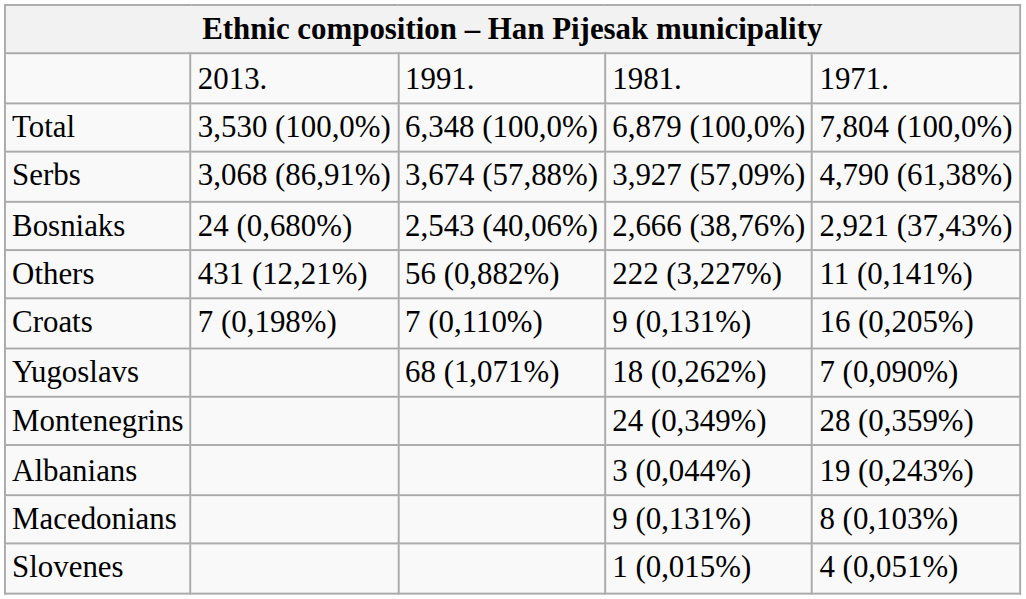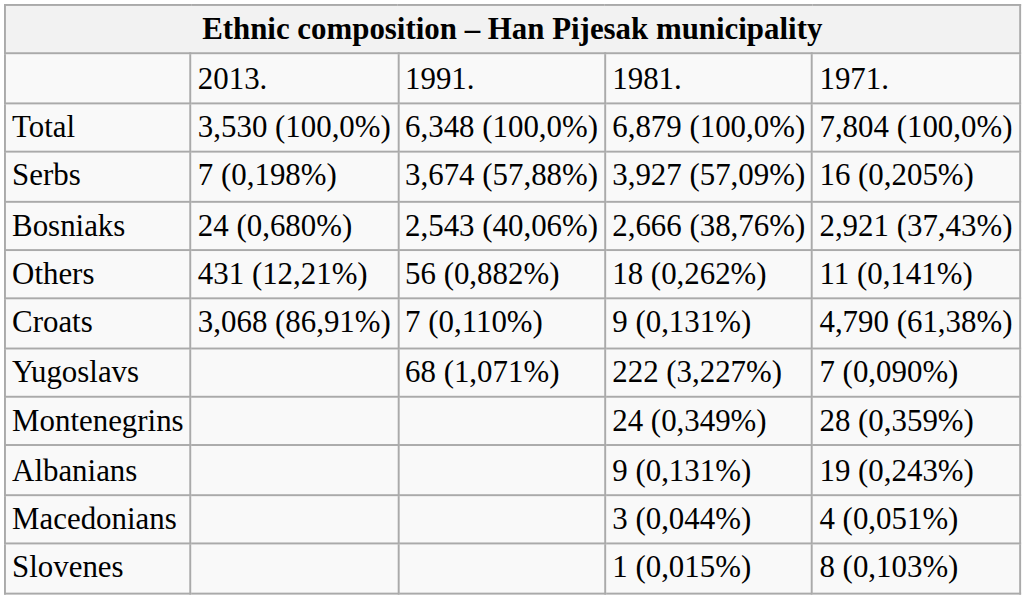Serbs | column 2: 3,068 (86,91%) -> 7 (0,198%)
Serbs | column 5: 4,790 (61,38%) -> 16 (0,205%)
Others | column 4: 222 (3,227%) -> 18 (0,262%)
Croats | column 2: 7 (0,198%) -> 3,068 (86,91%)
Croats | column 5: 16 (0,205%) -> 4,790 (61,38%)
Yugoslavs | column 4: 18 (0,262%) -> 222 (3,227%)
Albanians | column 4: 3 (0,044%) -> 9 (0,131%)
Macedonians | column 4: 9 (0,131%) -> 3 (0,044%)
Macedonians | column 5: 8 (0,103%) -> 4 (0,051%)
Slovenes | column 5: 4 (0,051%) -> 8 (0,103%)
